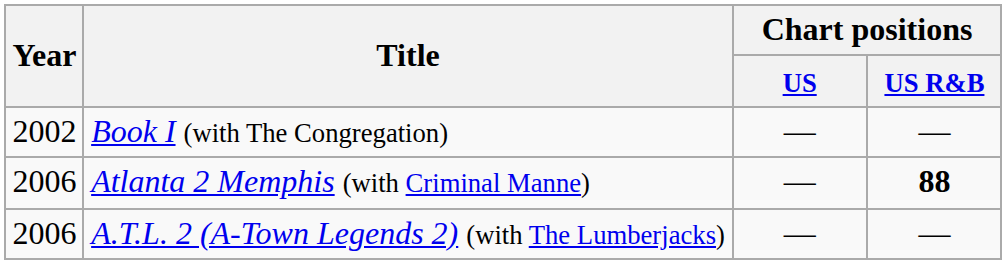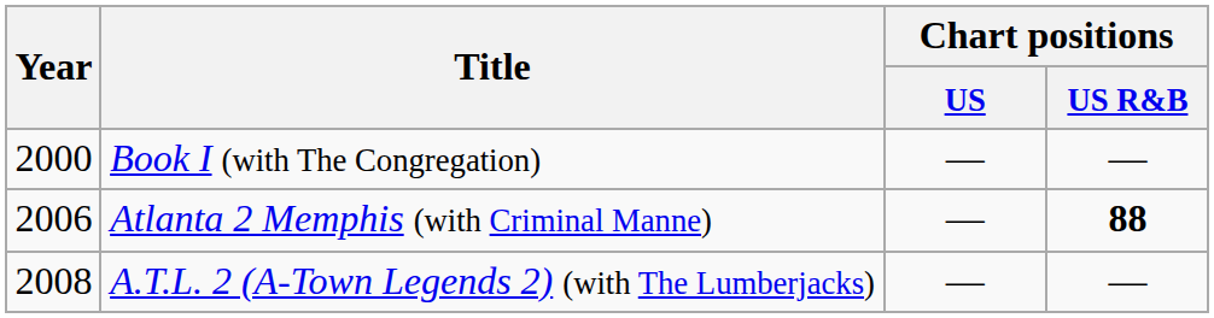Book I (with The Congregation) | Year: 2002 -> 2000
A.T.L. 2 (A-Town Legends 2) (with The Lumberjacks) | Year: 2006 -> 2008
